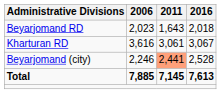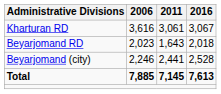rows swapped: Beyarjomand RD <-> Kharturan RD
Beyarjomand (city) | 2011: lightsalmon background -> no background
